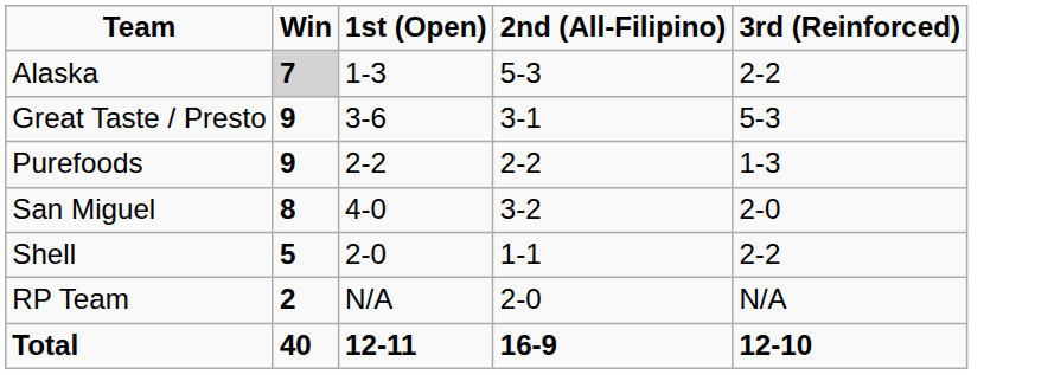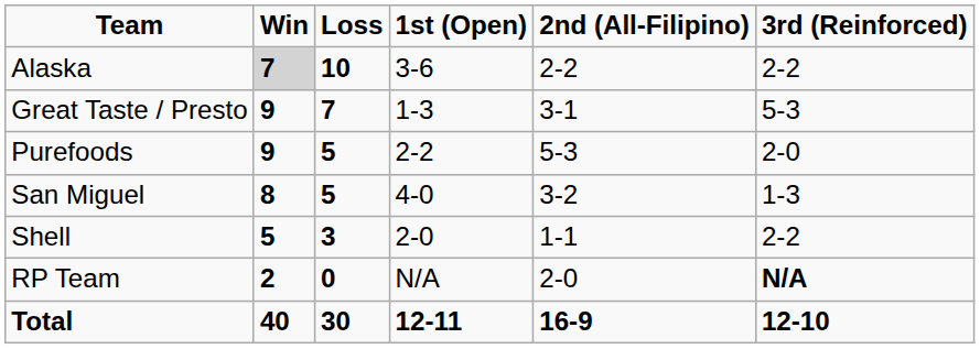+ column: Loss | 10 | 7 | 5 | 5 | 3 | 0 | 30
Alaska | 1st (Open): 1-3 -> 3-6
Alaska | 2nd (All-Filipino): 5-3 -> 2-2
Great Taste / Presto | 1st (Open): 3-6 -> 1-3
Purefoods | 2nd (All-Filipino): 2-2 -> 5-3
Purefoods | 3rd (Reinforced): 1-3 -> 2-0
San Miguel | 3rd (Reinforced): 2-0 -> 1-3
RP Team | 3rd (Reinforced): normal -> bold
